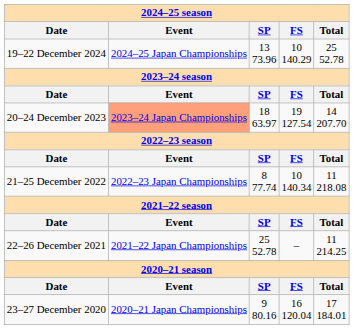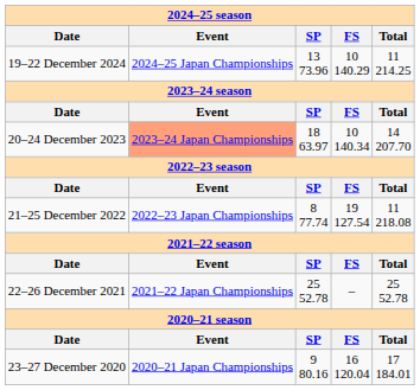19–22 December 2024 | Total: 25 52.78 -> 11 214.25
20–24 December 2023 | FS: 19 127.54 -> 10 140.34
21–25 December 2022 | FS: 10 140.34 -> 19 127.54
22–26 December 2021 | Total: 11 214.25 -> 25 52.78
